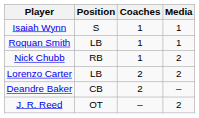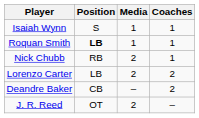columns swapped: Media <-> Coaches
Roquan Smith | Position: normal -> bold
